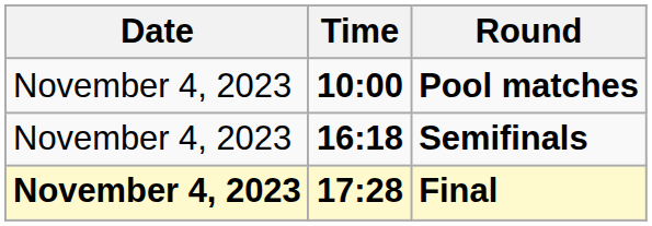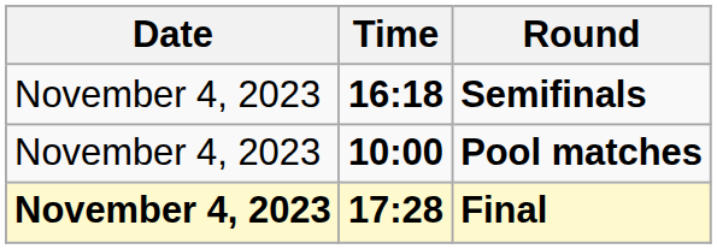rows swapped: Pool matches <-> Semifinals
